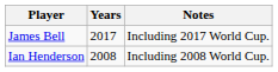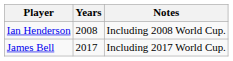rows swapped: Ian Henderson <-> James Bell
